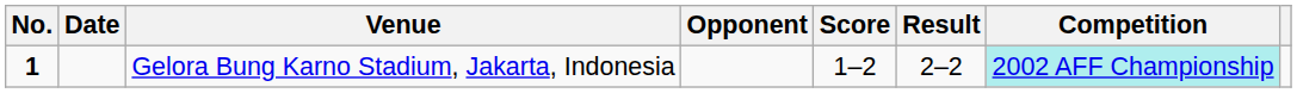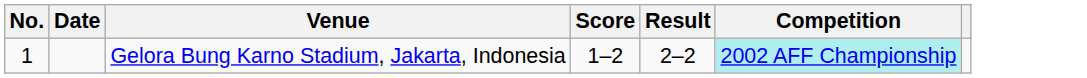- column: Opponent
Gelora Bung Karno Stadium, Jakarta, Indonesia | No.: bold -> normal
